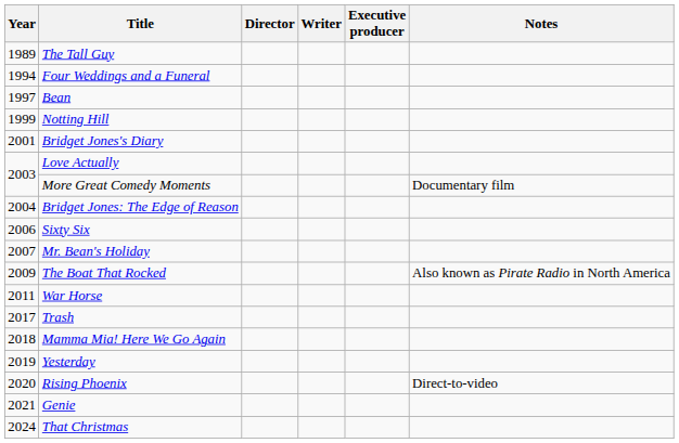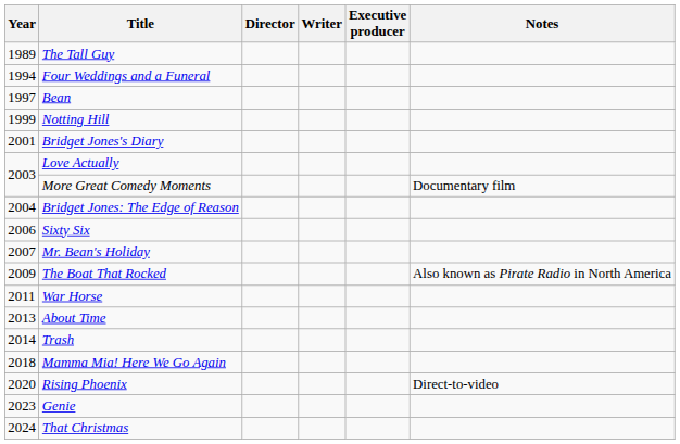+ row: 2013 | About Time
Trash | Year: 2017 -> 2014
- row: 2019 | Yesterday
Genie | Year: 2021 -> 2023
